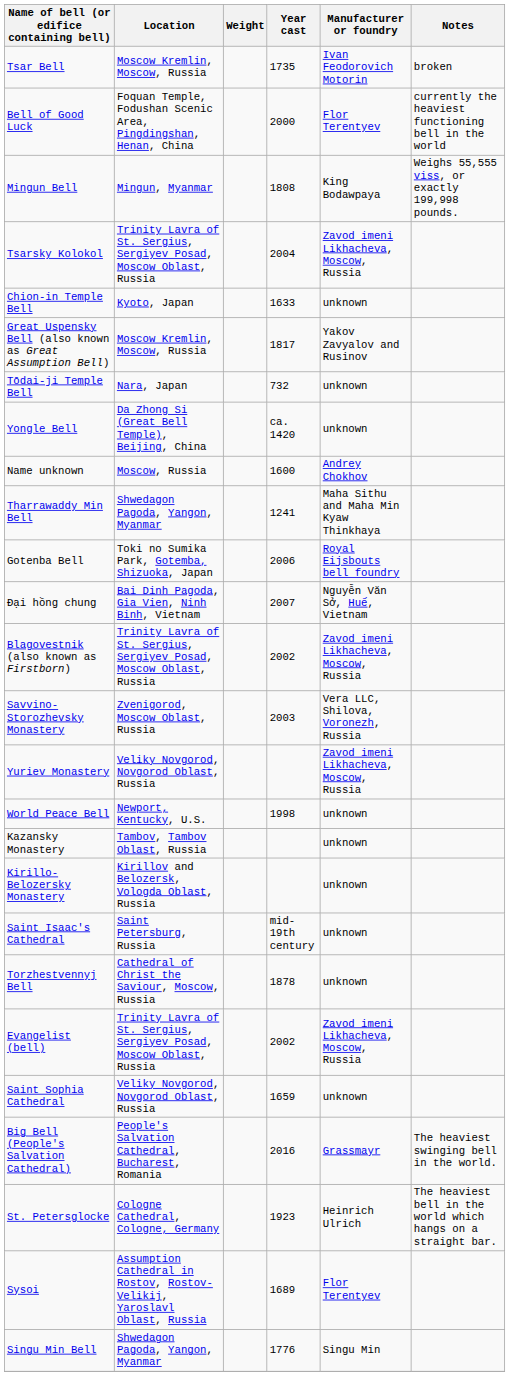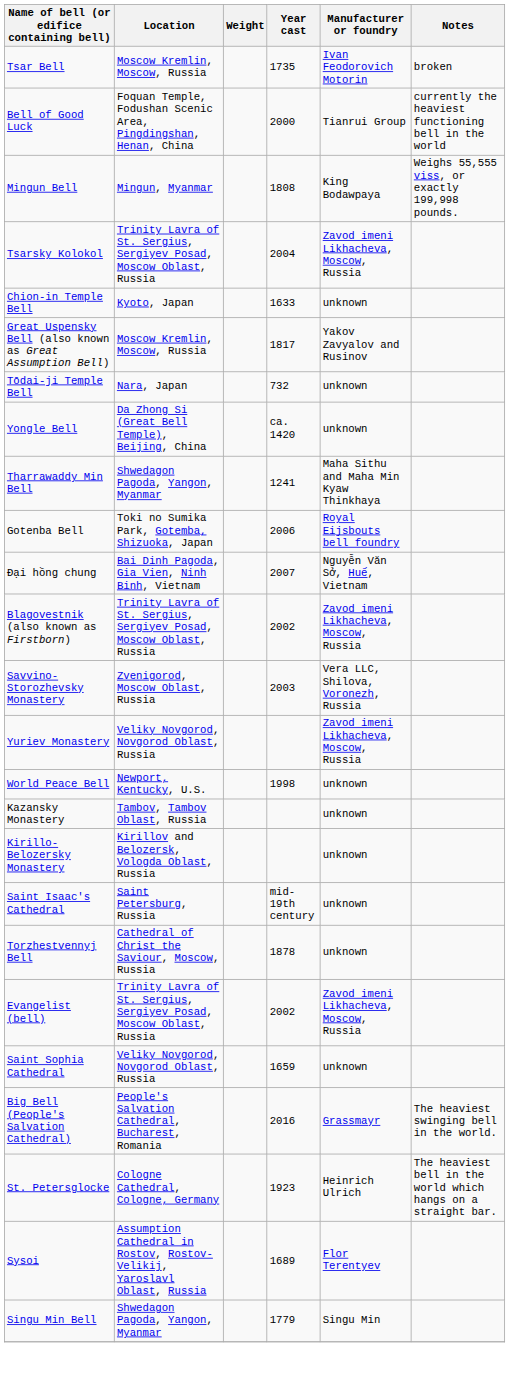Bell of Good Luck | Manufacturer or foundry: Flor Terentyev -> Tianrui Group
- row: Name unknown | Moscow, Russia | 1600 | Andrey Chokhov
Singu Min Bell | Year cast: 1776 -> 1779
